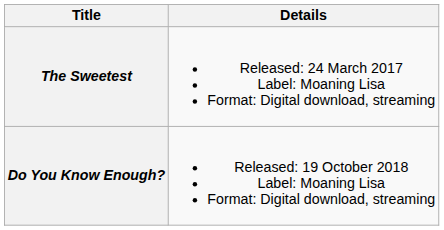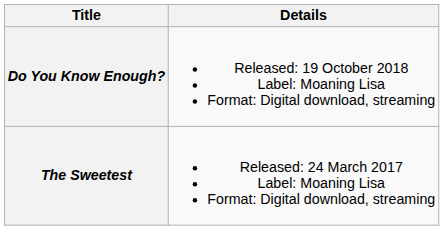rows swapped: The Sweetest <-> Do You Know Enough?
